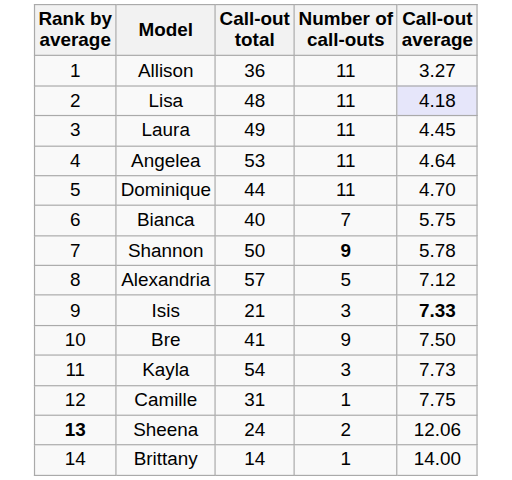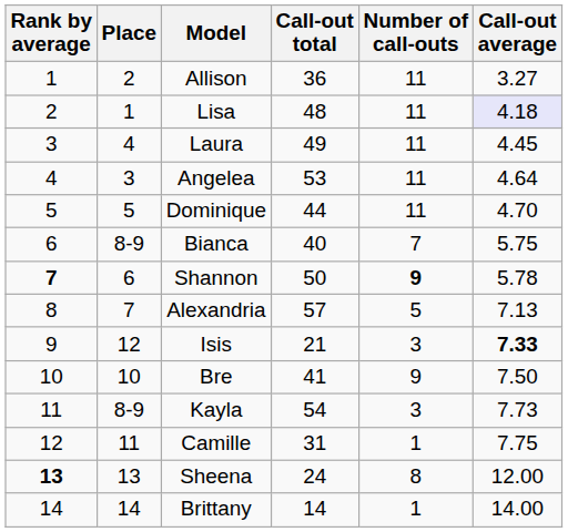+ column: Place | 2 | 1 | 4 | 3 | 5 | 8-9 | 6 | 7 | 12 | 10 | 8-9 | 11 | 13 | 14
Shannon | Rank by average: normal -> bold
Alexandria | Call-out average: 7.12 -> 7.13
Sheena | Number of call-outs: 2 -> 8
Sheena | Call-out average: 12.06 -> 12.00
